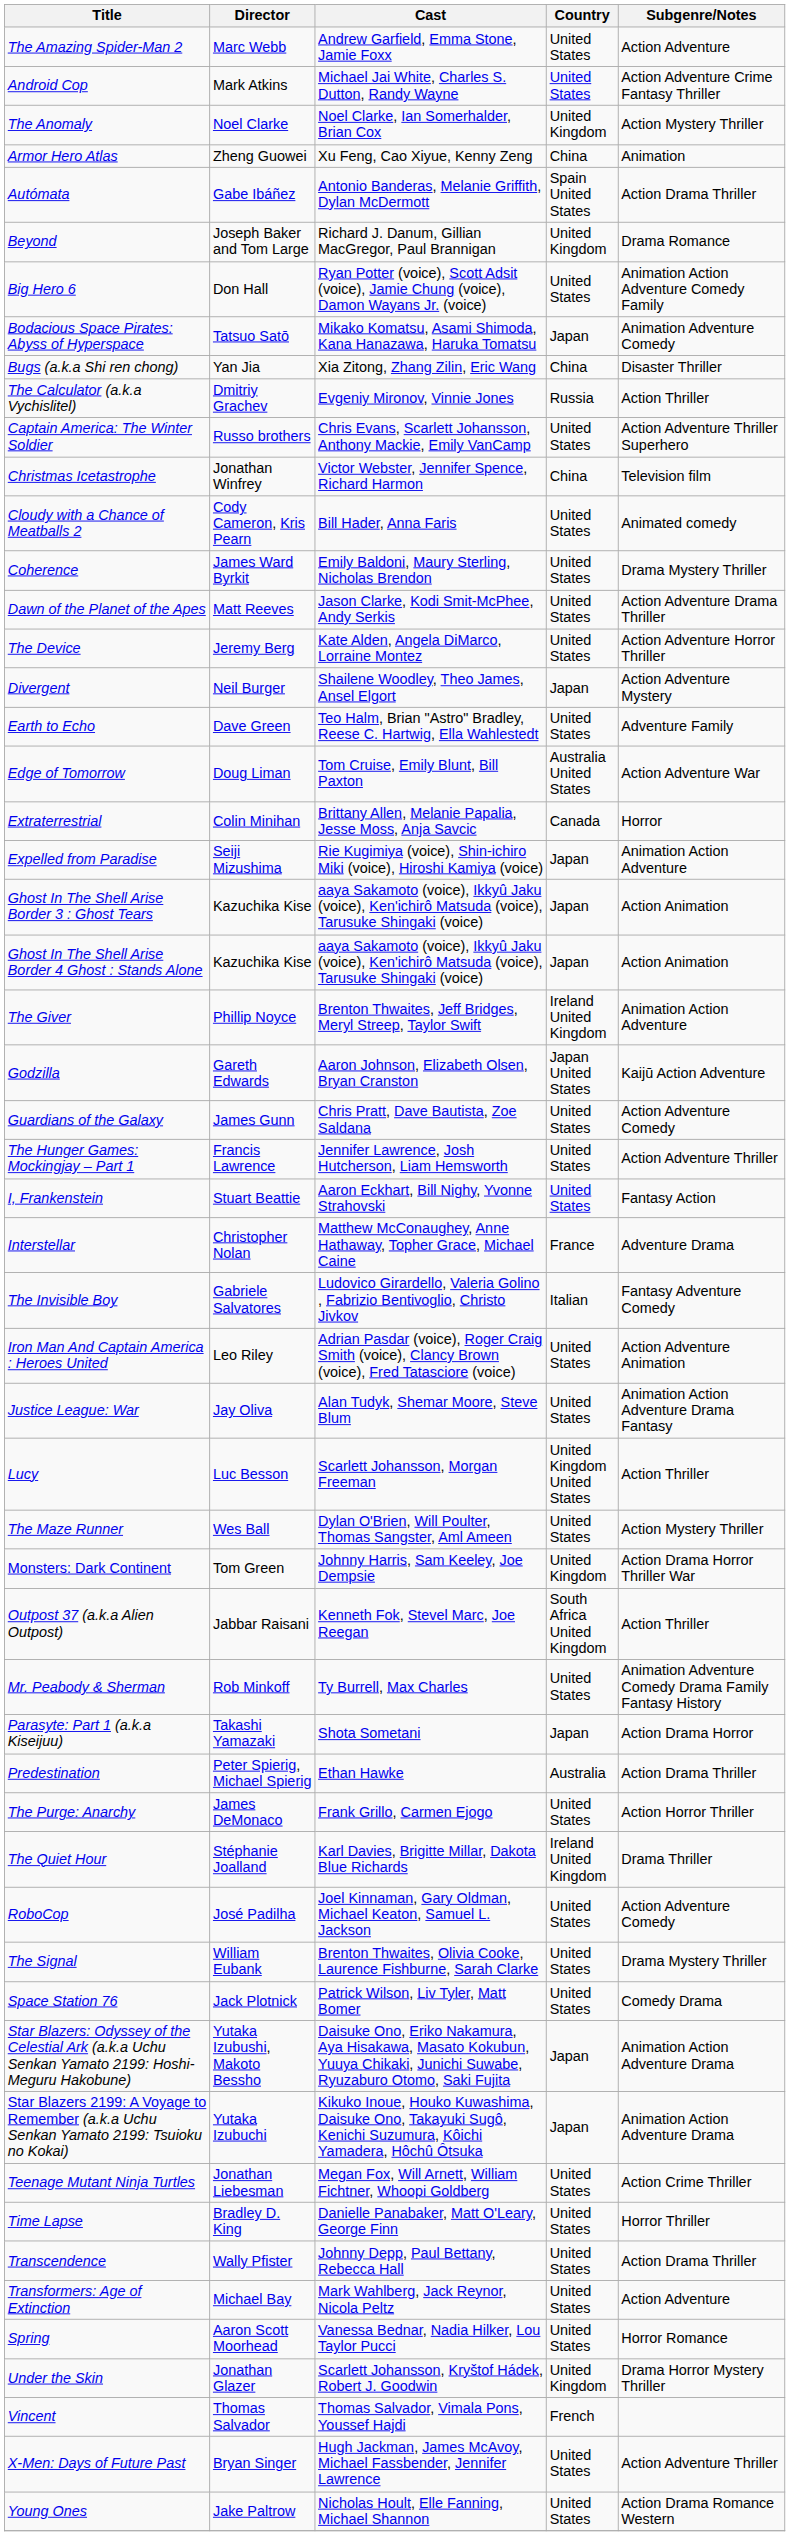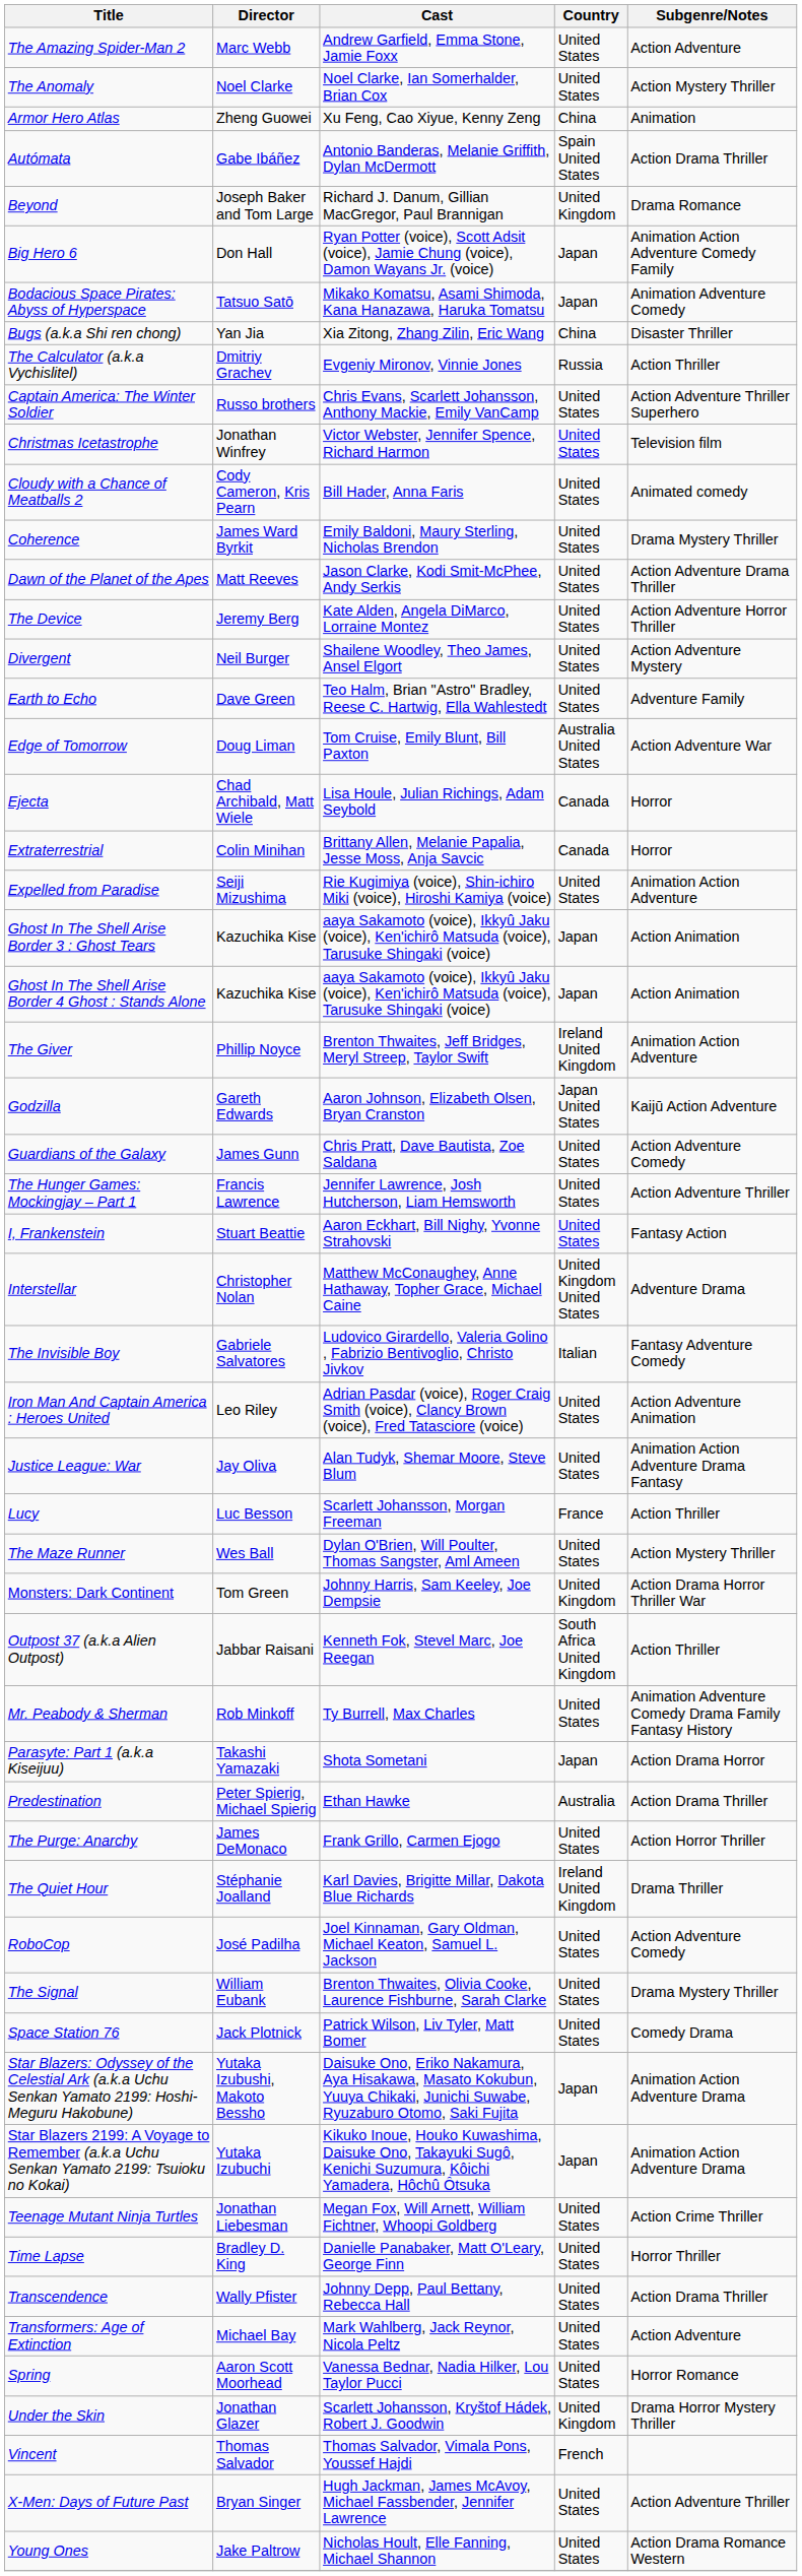- row: Android Cop | Mark Atkins | Michael Jai White, Charles S. Dutton, Randy Wayne | United States | Action Adventure Crime Fantasy Thriller
The Anomaly | Country: United Kingdom -> United States
Big Hero 6 | Country: United States -> Japan
Christmas Icetastrophe | Country: China -> United States
Divergent | Country: Japan -> United States
+ row: Ejecta | Chad Archibald, Matt Wiele | Lisa Houle, Julian Richings, Adam Seybold | Canada | Horror
Expelled from Paradise | Country: Japan -> United States
Interstellar | Country: France -> United Kingdom United States
Lucy | Country: United Kingdom United States -> France
